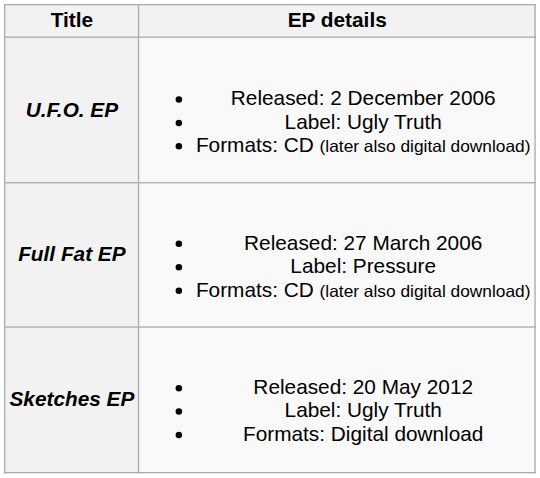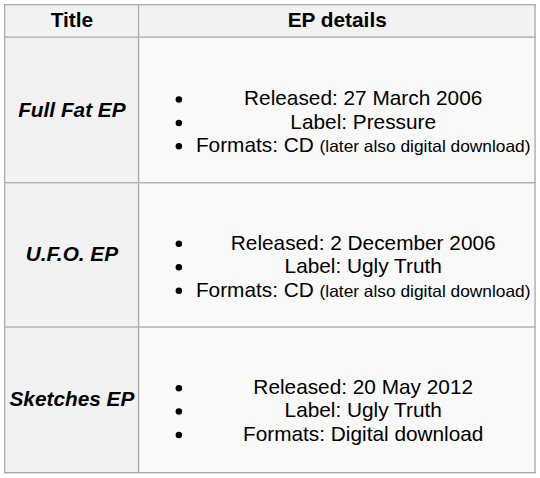rows swapped: Full Fat EP <-> U.F.O. EP
